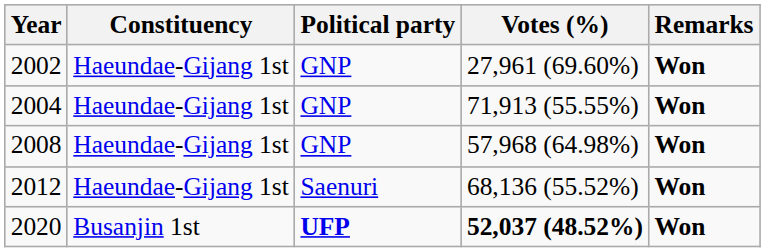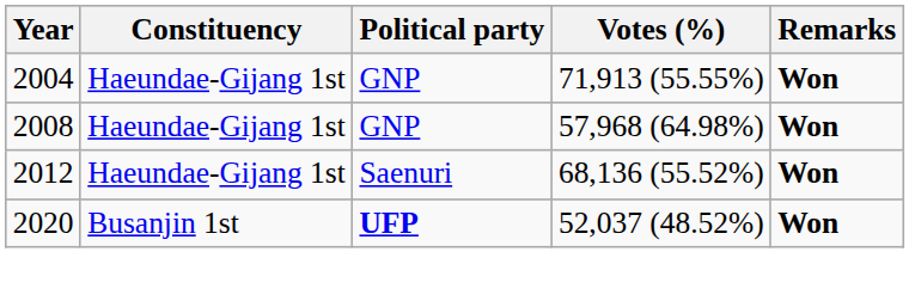- row: 2002 | Haeundae-Gijang 1st | GNP | 27,961 (69.60%) | Won
2020 | Votes (%): bold -> normal
